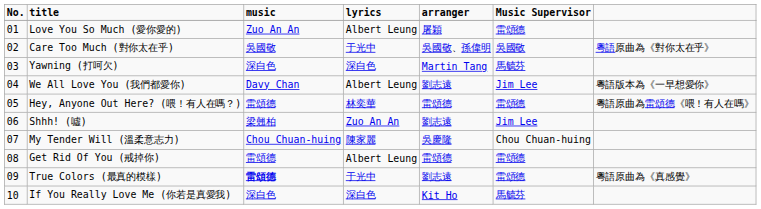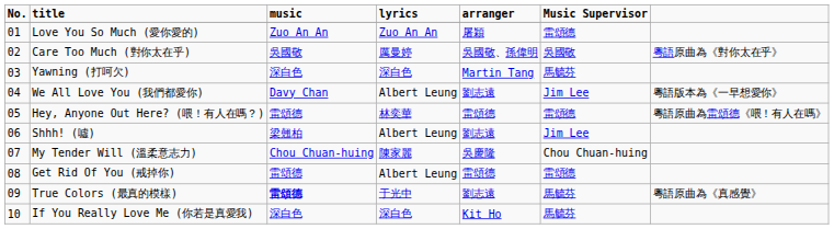Love You So Much (愛你愛的) | column 4: Albert Leung -> Zuo An An
Care Too Much (對你太在乎) | column 4: 于光中 -> 厲曼婷
Shhh! (噓) | column 4: Zuo An An -> Albert Leung
True Colors (最真的模樣) | column 6: 雷頌德 -> 馬毓芬
